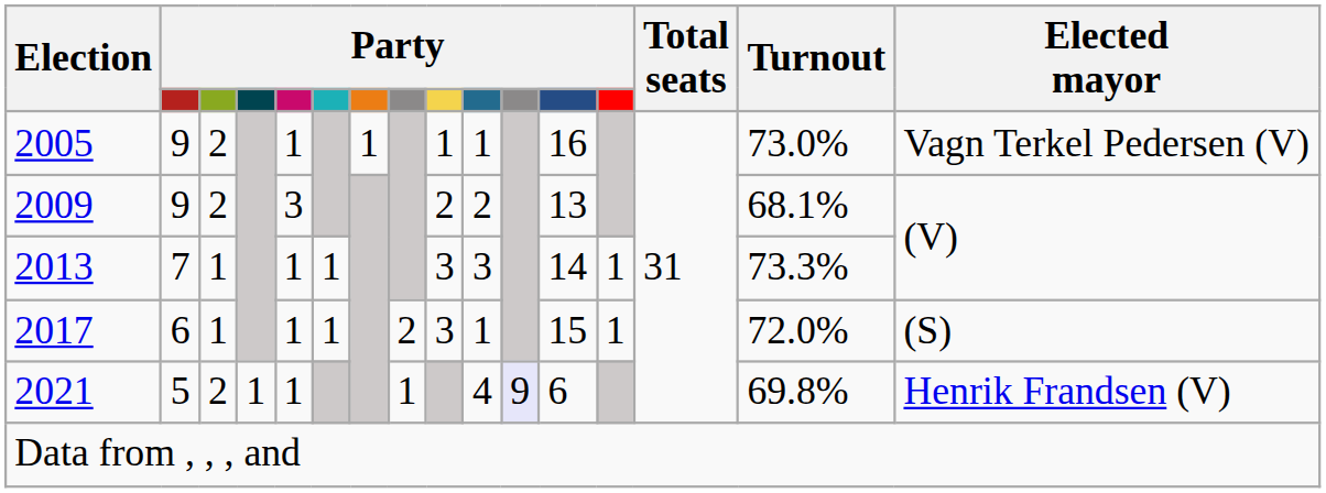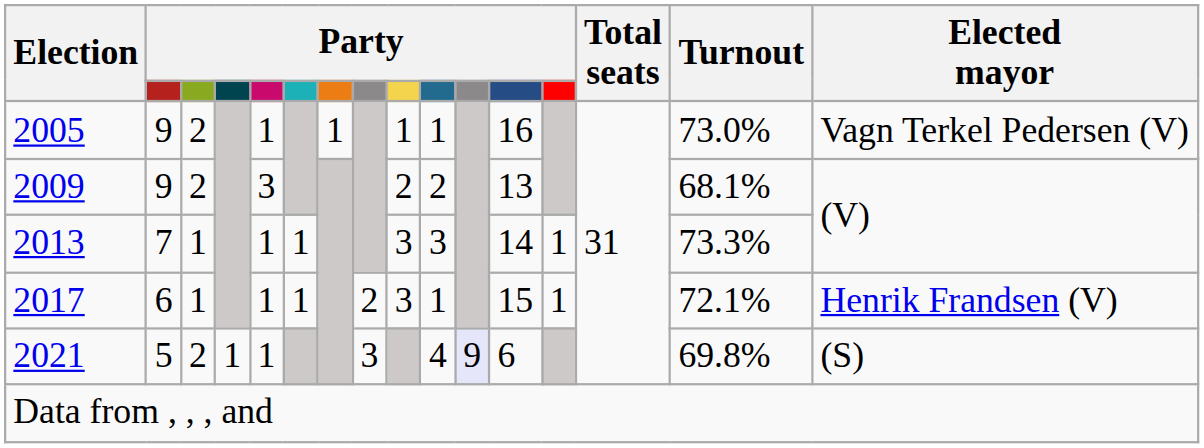2017 | Turnout: 72.0% -> 72.1%
2017 | Elected mayor: (S) -> Henrik Frandsen (V)
2021 | column 8: 1 -> 3
2021 | Elected mayor: Henrik Frandsen (V) -> (S)
